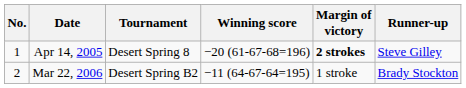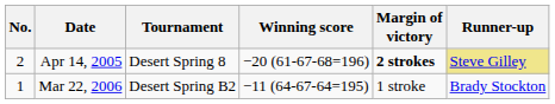Apr 14, 2005 | No.: 1 -> 2
Apr 14, 2005 | Runner-up: no background -> khaki background
Mar 22, 2006 | No.: 2 -> 1
